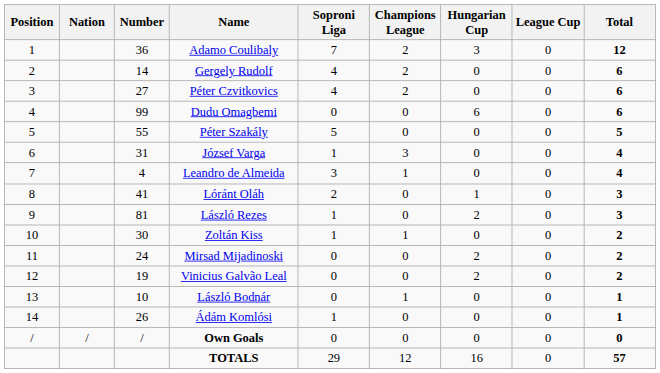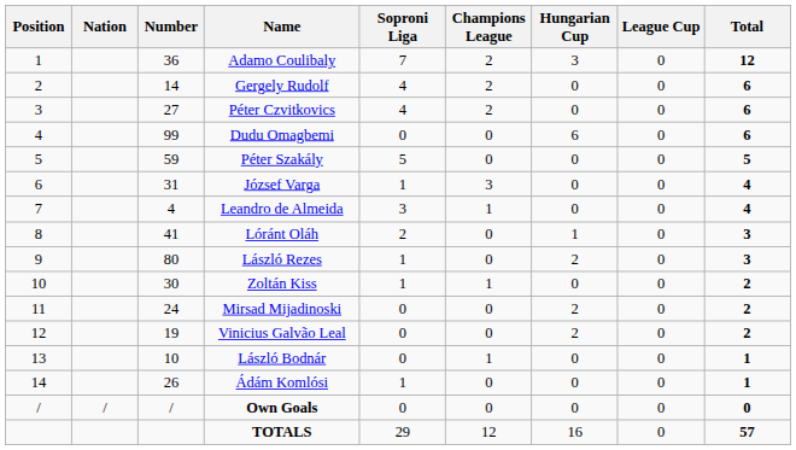Péter Szakály | Number: 55 -> 59
László Rezes | Number: 81 -> 80
